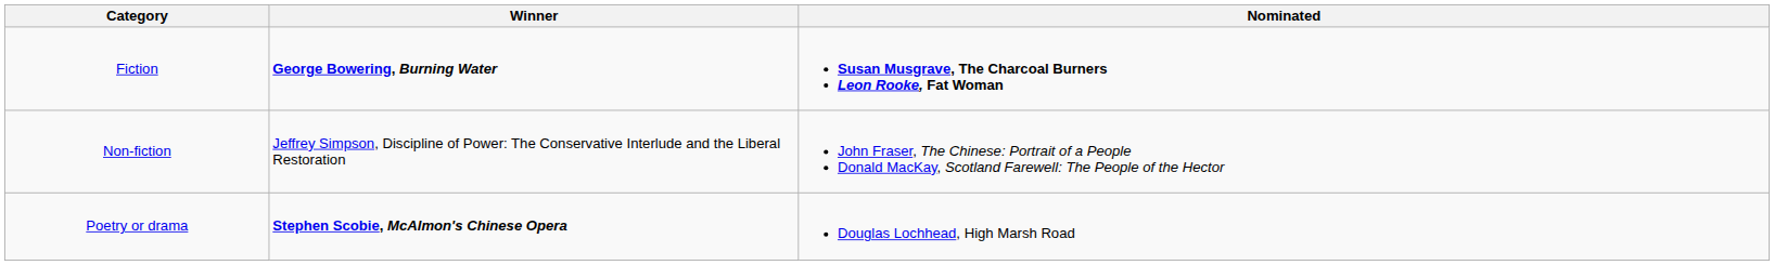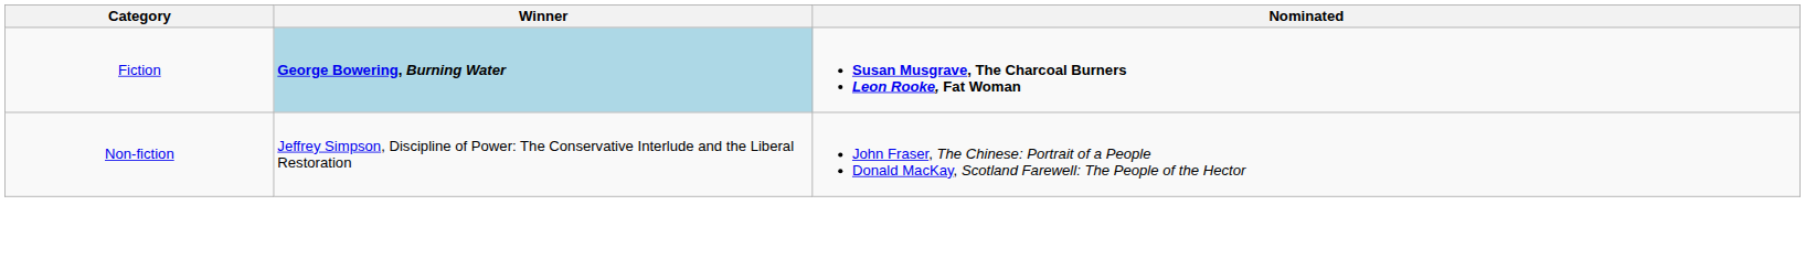Fiction | Winner: no background -> lightblue background
- row: Poetry or drama | Stephen Scobie, McAlmon's Chinese Opera | Douglas Lochhead, High Marsh Road
